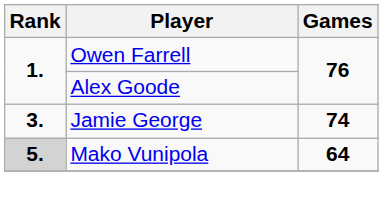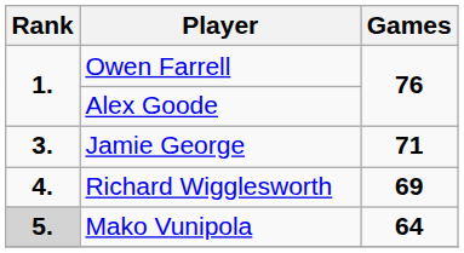Jamie George | Games: 74 -> 71
+ row: 4. | Richard Wigglesworth | 69
